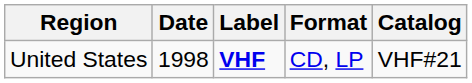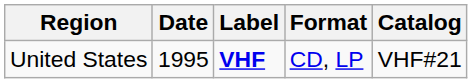United States | Date: 1998 -> 1995
